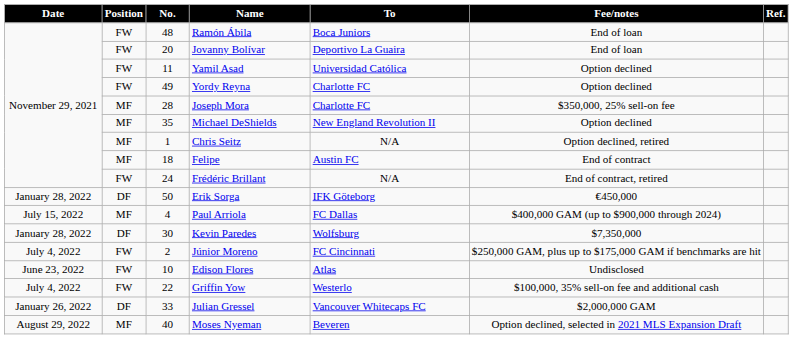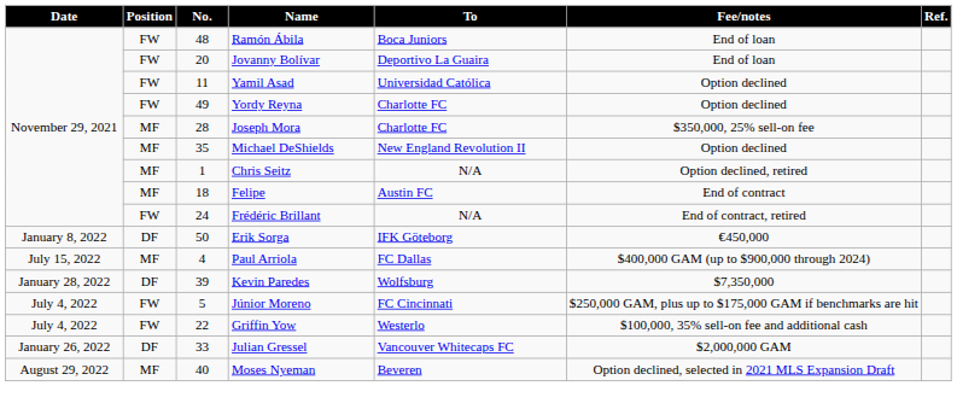Erik Sorga | Date: January 28, 2022 -> January 8, 2022
Kevin Paredes | No.: 30 -> 39
Júnior Moreno | No.: 2 -> 5
- row: June 23, 2022 | FW | 10 | Edison Flores | Atlas | Undisclosed
